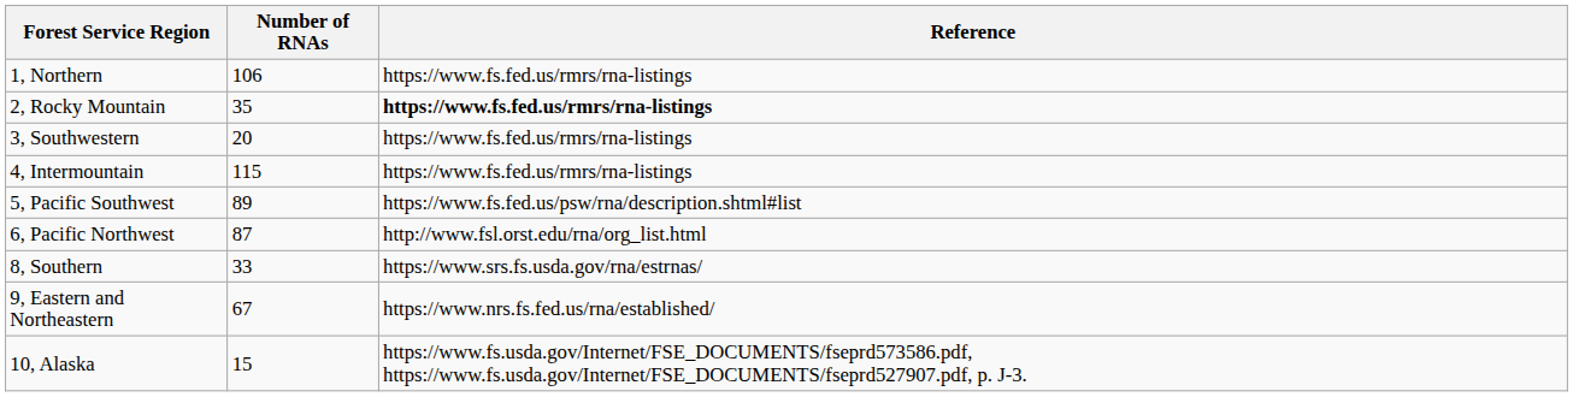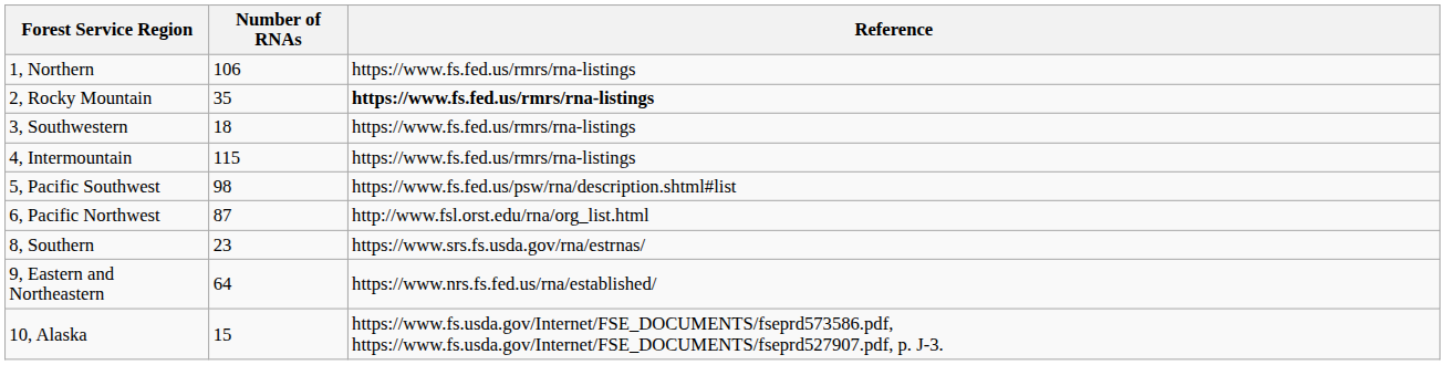3, Southwestern | Number of RNAs: 20 -> 18
5, Pacific Southwest | Number of RNAs: 89 -> 98
8, Southern | Number of RNAs: 33 -> 23
9, Eastern and Northeastern | Number of RNAs: 67 -> 64
